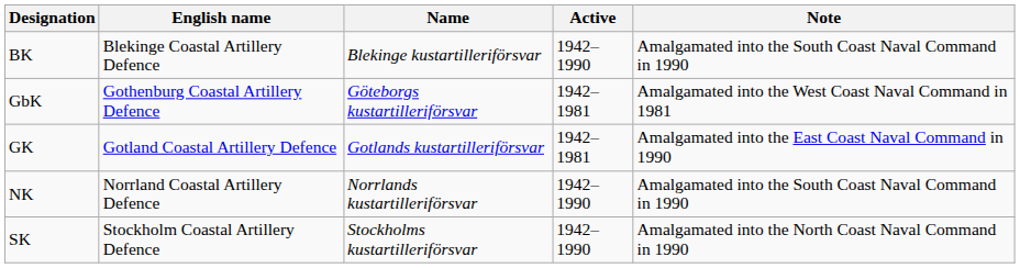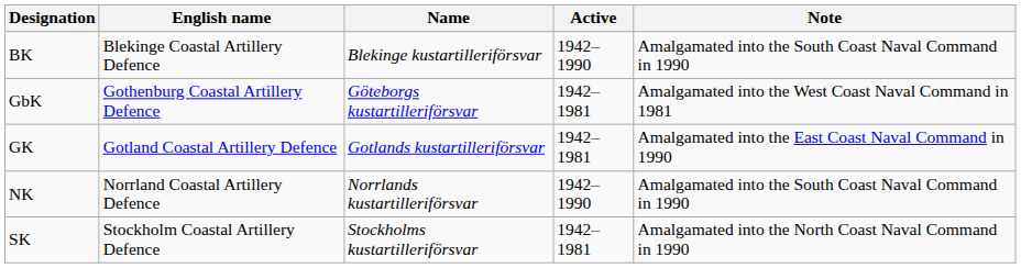SK | Active: 1942–1990 -> 1942–1981
